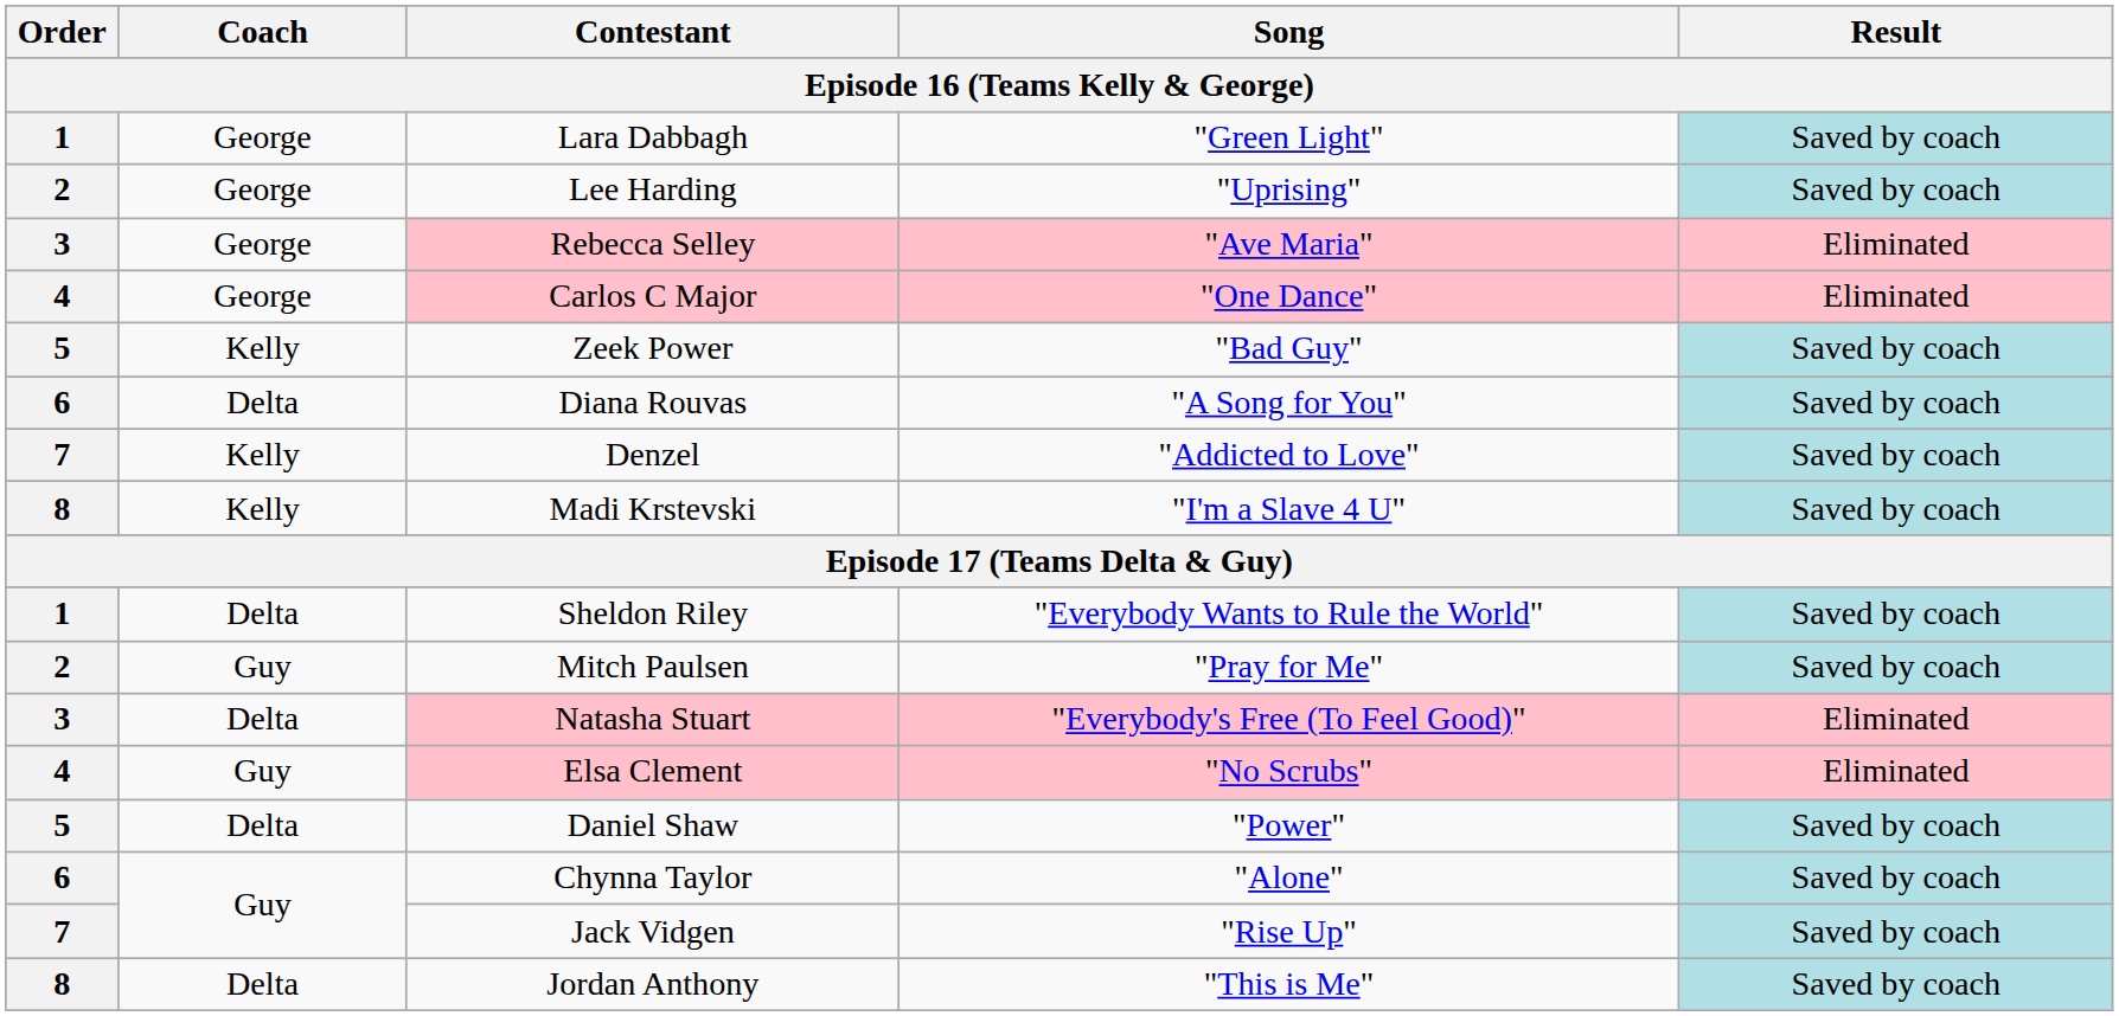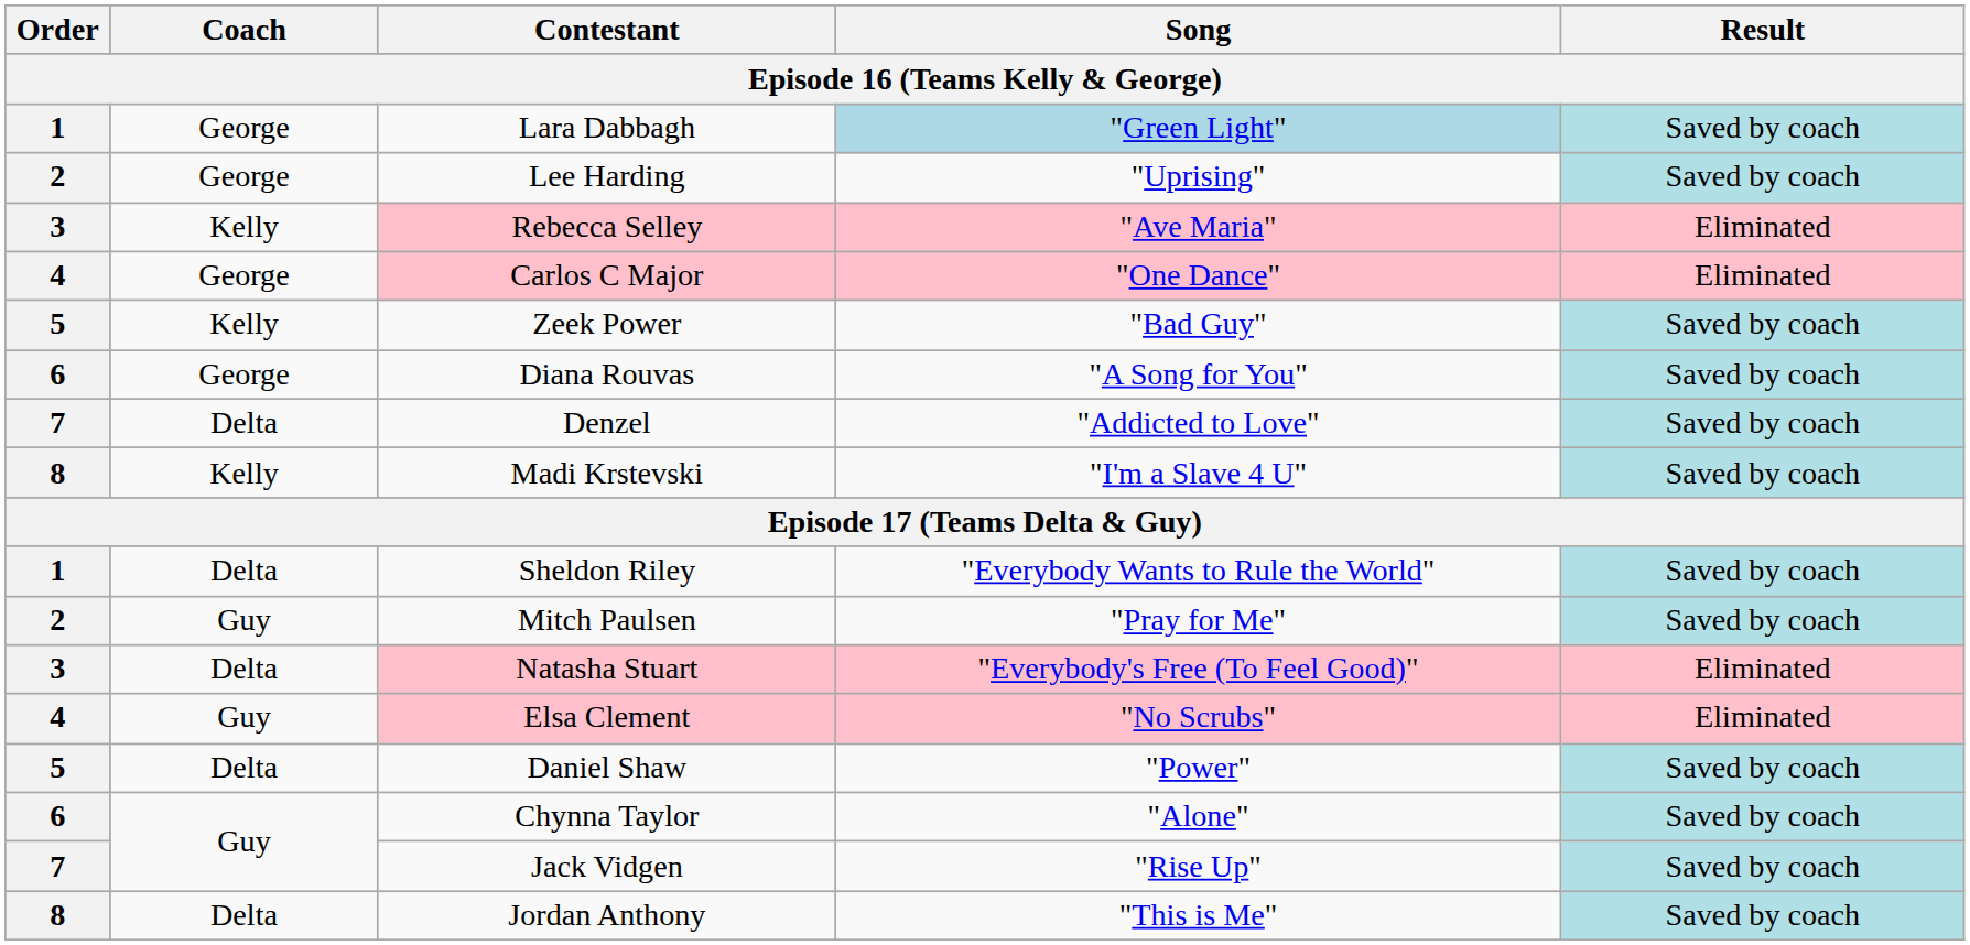Lara Dabbagh | Song: no background -> lightblue background
Rebecca Selley | Coach: George -> Kelly
Diana Rouvas | Coach: Delta -> George
Denzel | Coach: Kelly -> Delta
